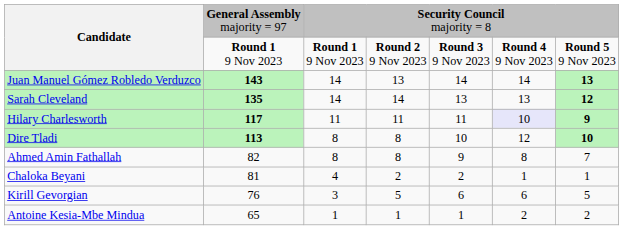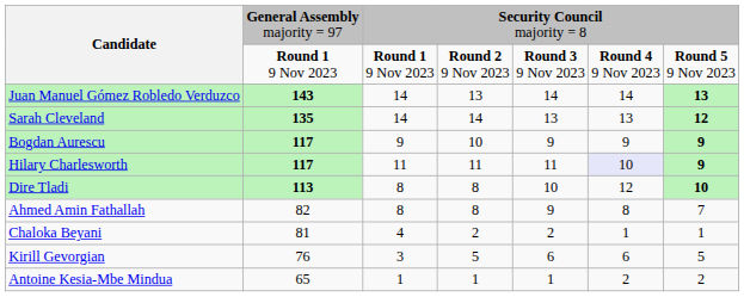+ row: Bogdan Aurescu | 117 | 9 | 10 | 9 | 9 | 9
